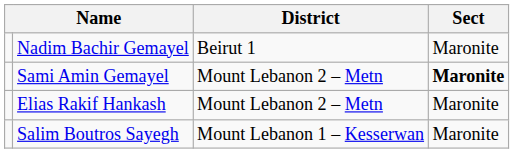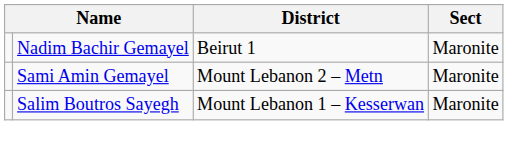Sami Amin Gemayel | Sect: bold -> normal
- row: Elias Rakif Hankash | Mount Lebanon 2 – Metn | Maronite
